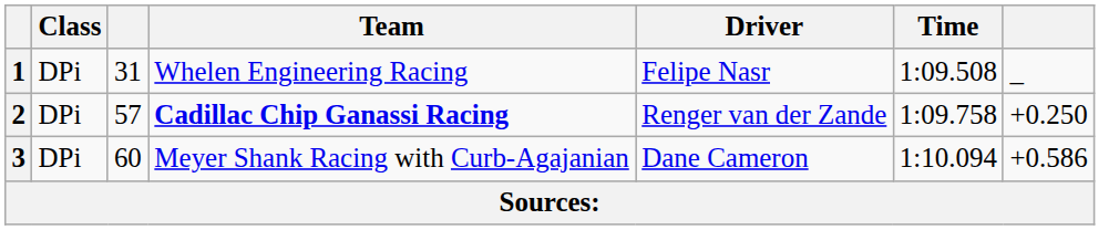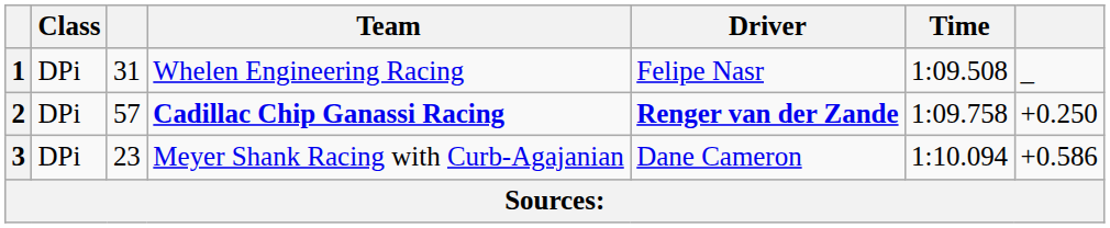2 | Driver: normal -> bold
3 | column 3: 60 -> 23
